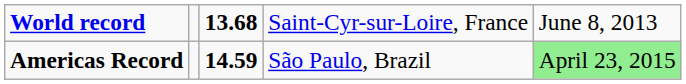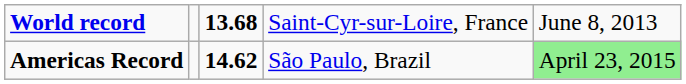Americas Record | column 3: 14.59 -> 14.62
